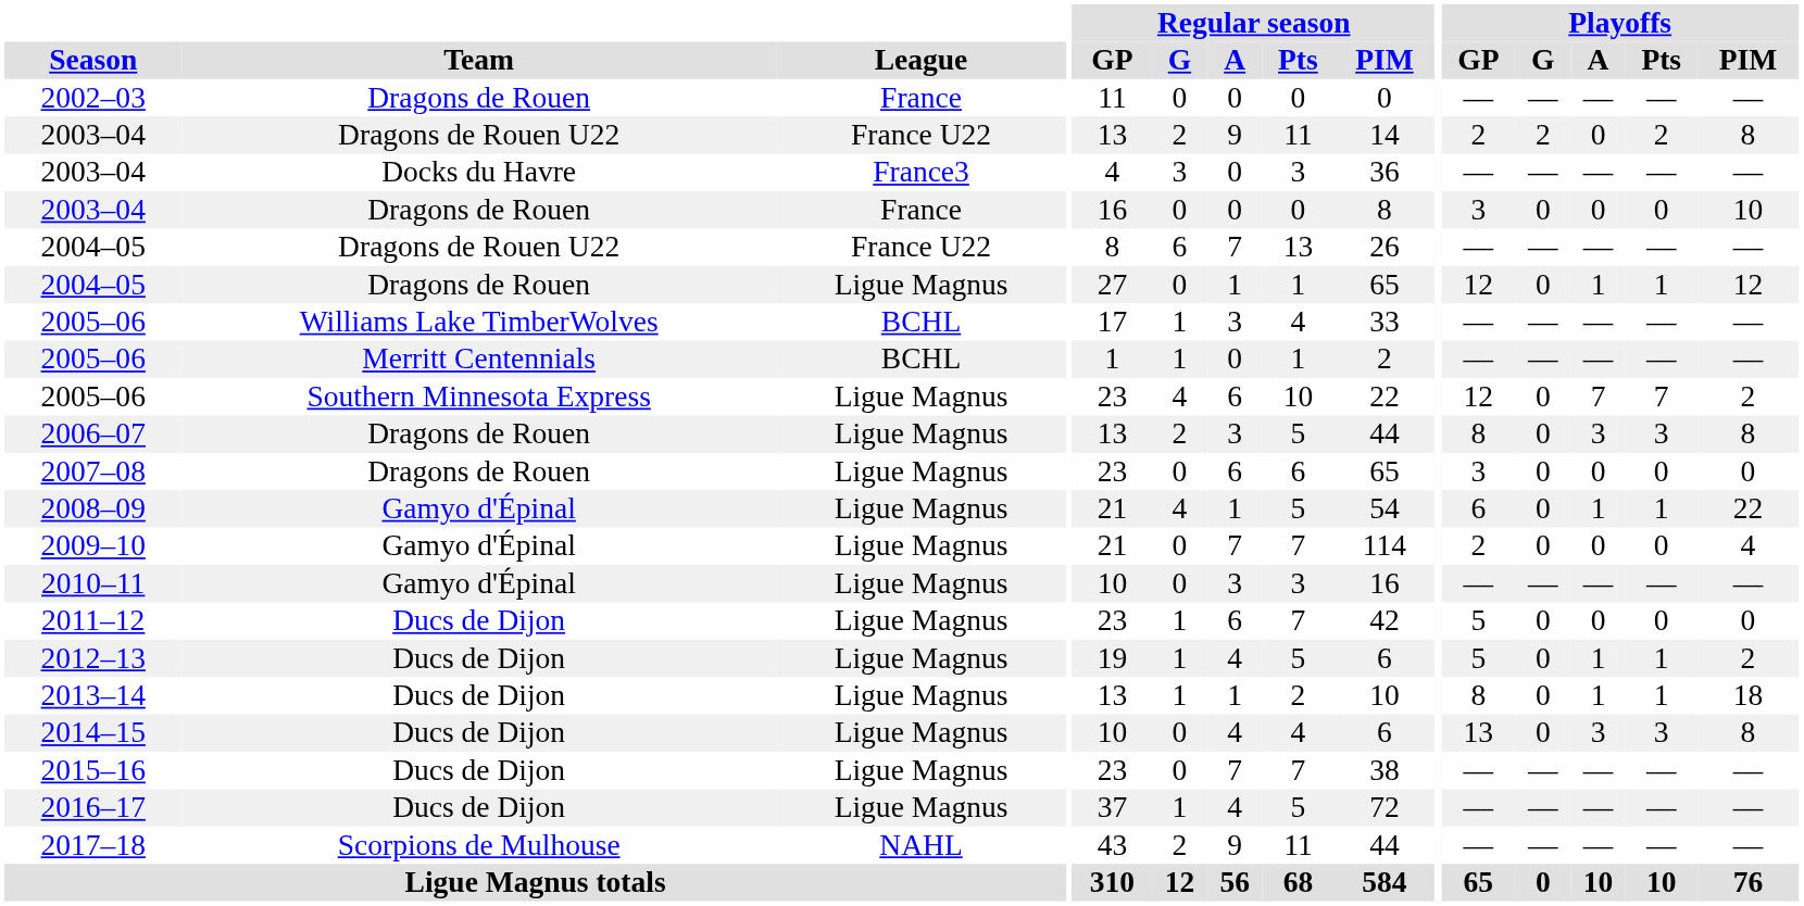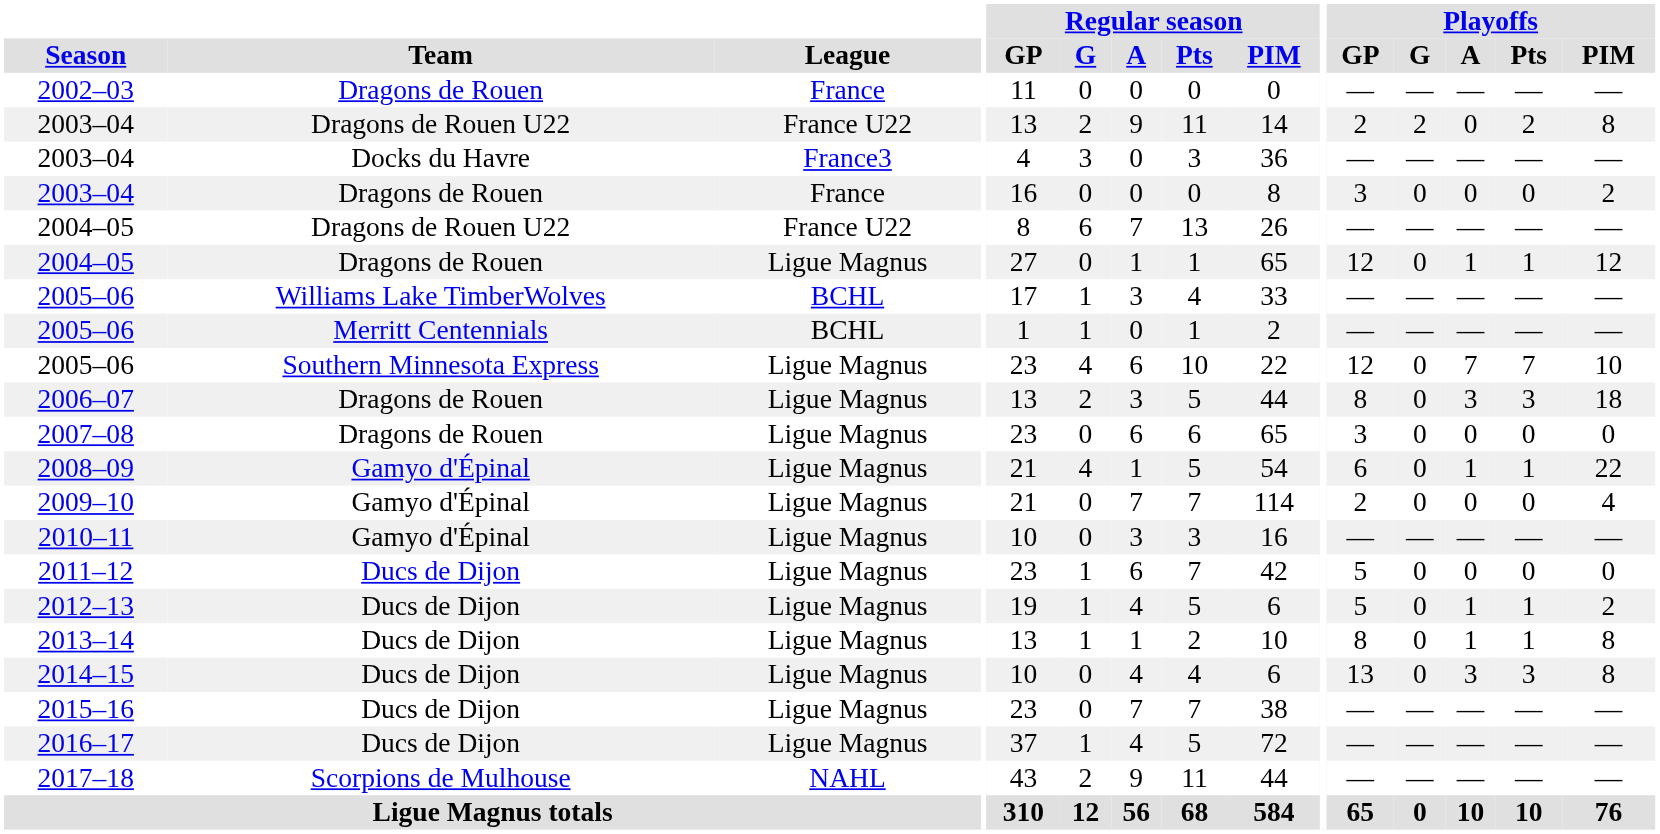2003–04 / Dragons de Rouen | Playoffs / PIM: 10 -> 2
2005–06 / Southern Minnesota Express | Playoffs / PIM: 2 -> 10
2006–07 | Playoffs / PIM: 8 -> 18
2013–14 | Playoffs / PIM: 18 -> 8
